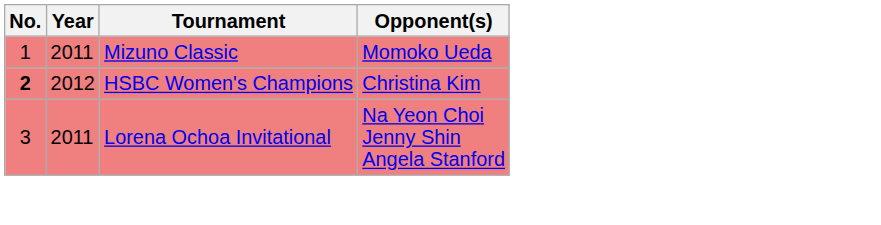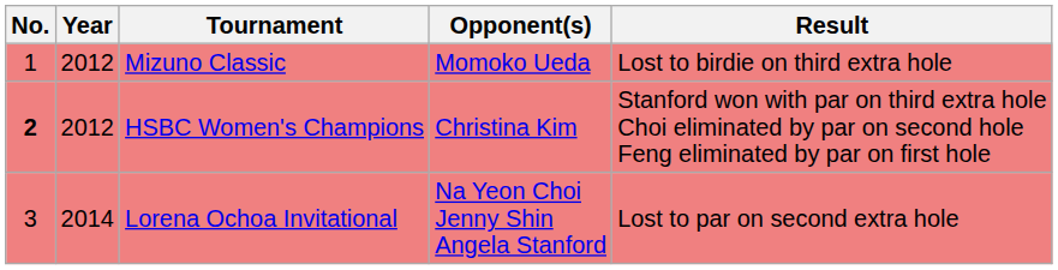+ column: Result | Lost to birdie on third extra hole | Stanford won with par on third extra hole Choi eliminated by par on second hole Feng eliminated by par on first hole | Lost to par on second extra hole
Mizuno Classic | Year: 2011 -> 2012
Lorena Ochoa Invitational | Year: 2011 -> 2014
